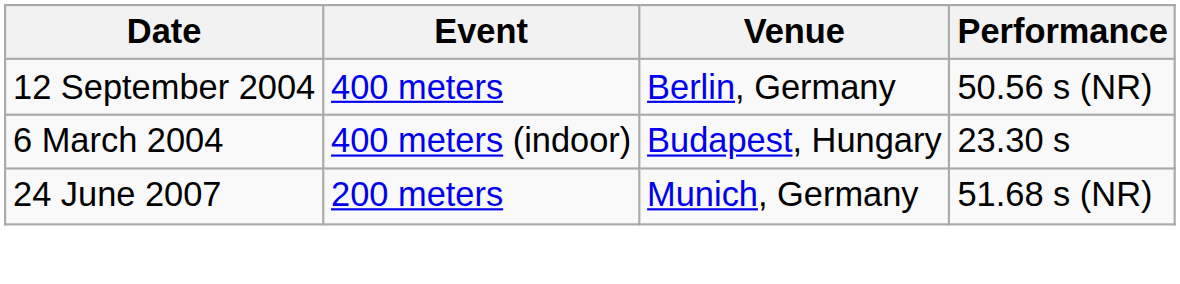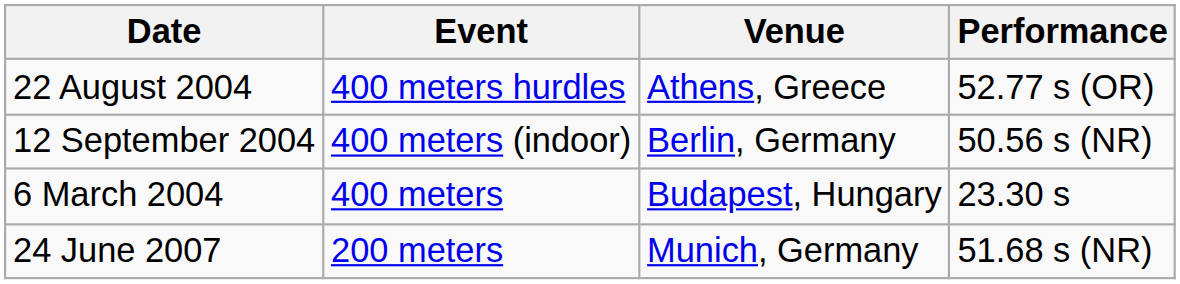+ row: 22 August 2004 | 400 meters hurdles | Athens, Greece | 52.77 s (OR)
12 September 2004 | Event: 400 meters -> 400 meters (indoor)
6 March 2004 | Event: 400 meters (indoor) -> 400 meters
